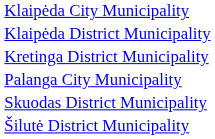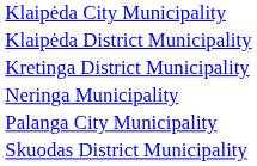+ row: Neringa Municipality
- row: Šilutė District Municipality
